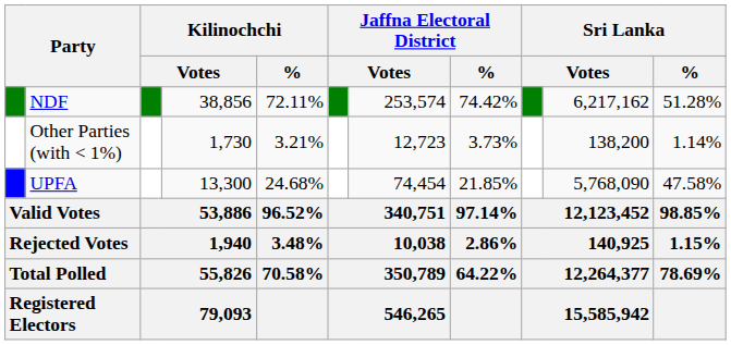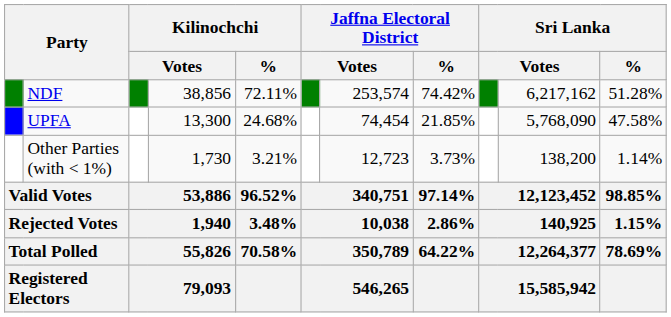rows swapped: UPFA <-> Other Parties (with < 1%)
